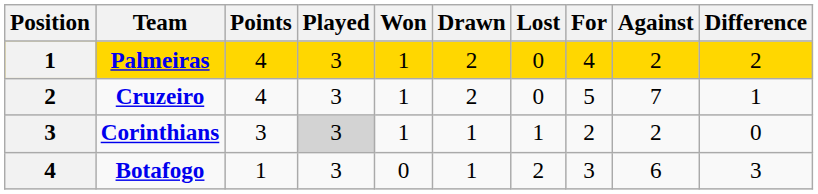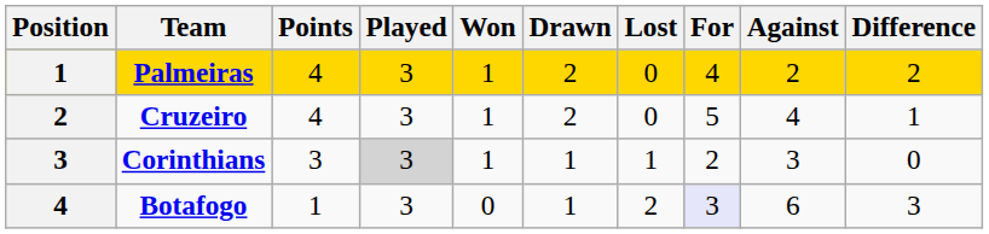Cruzeiro | Against: 7 -> 4
Corinthians | Against: 2 -> 3
Botafogo | For: no background -> lavender background
